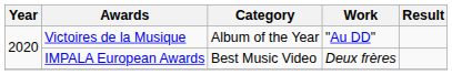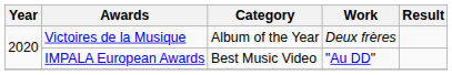Victoires de la Musique | Work: "Au DD" -> Deux frères
IMPALA European Awards | Work: Deux frères -> "Au DD"
